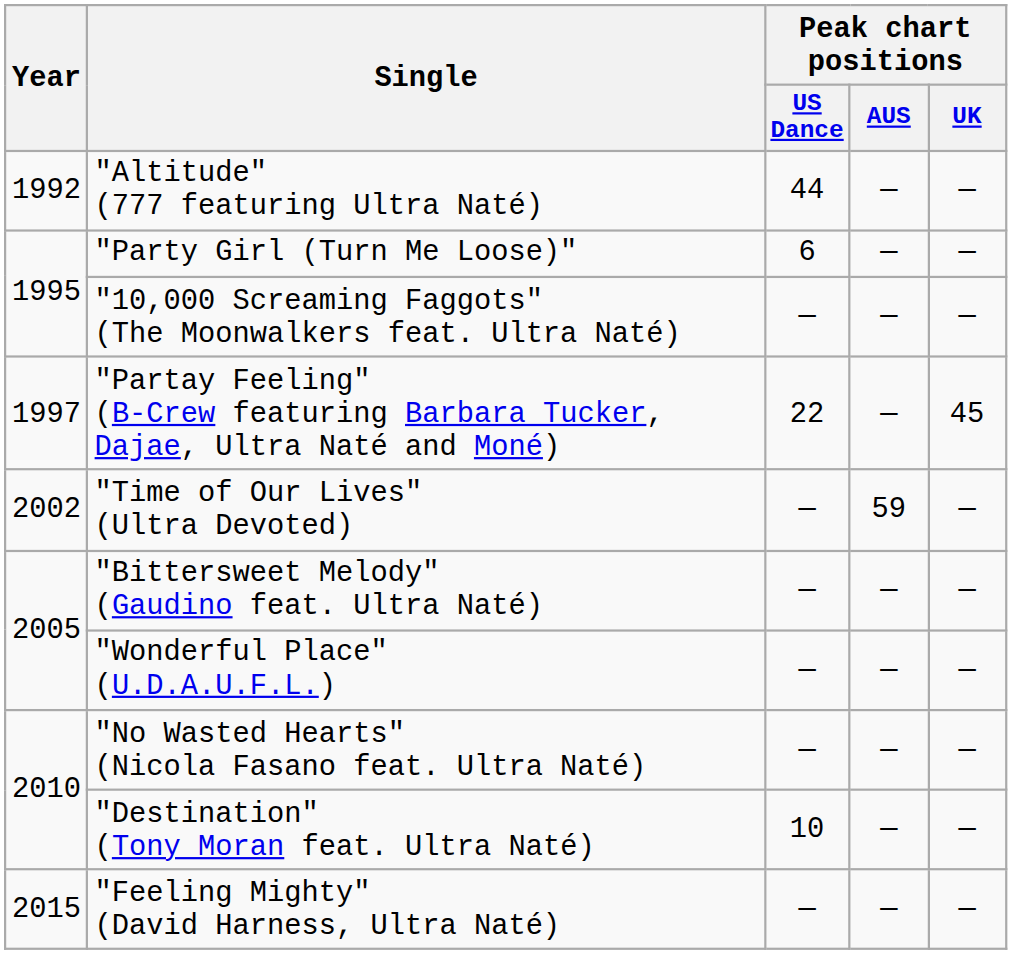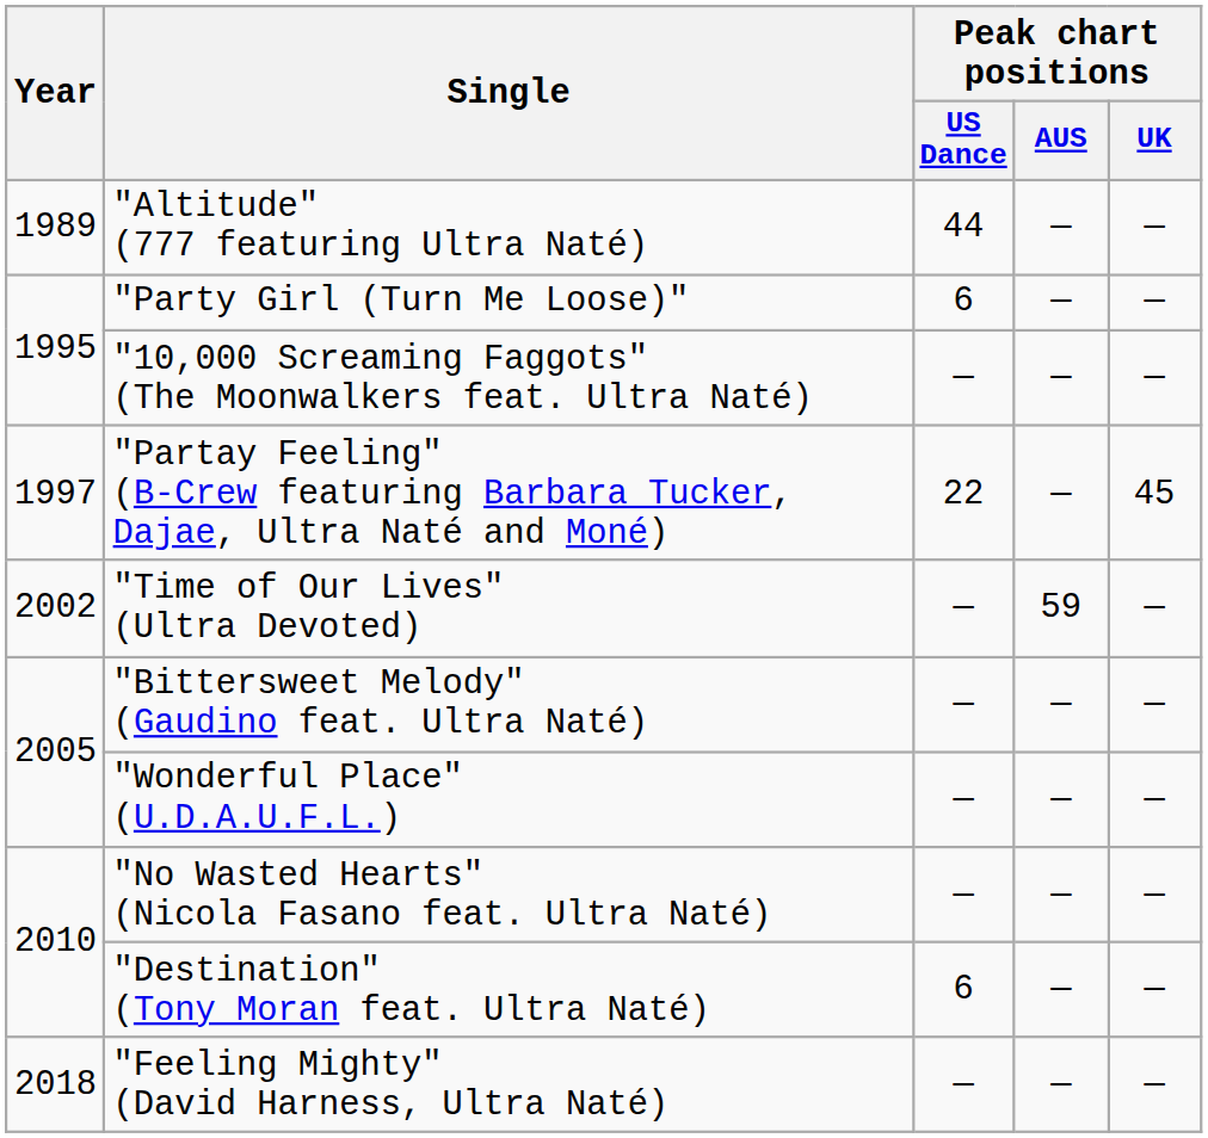"Altitude" (777 featuring Ultra Naté) | Year: 1992 -> 1989
"Destination" (Tony Moran feat. Ultra Naté) | Peak chart positions / US Dance: 10 -> 6
"Feeling Mighty" (David Harness, Ultra Naté) | Year: 2015 -> 2018
